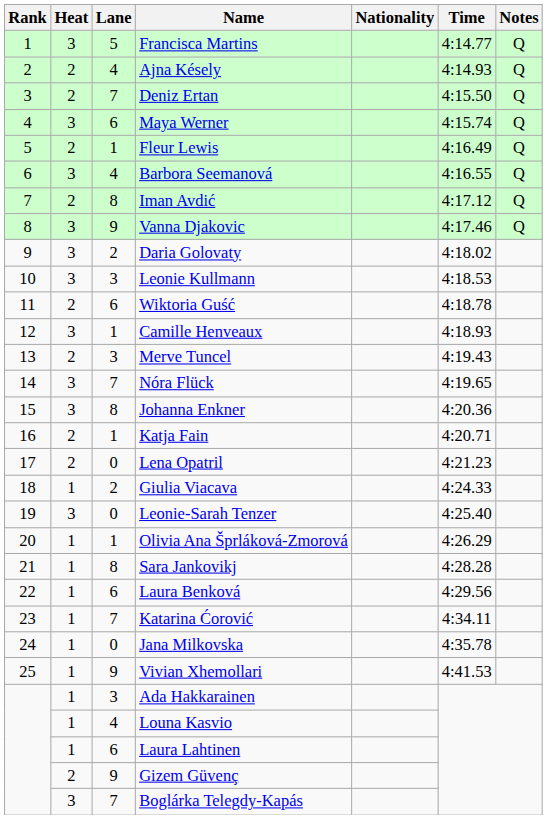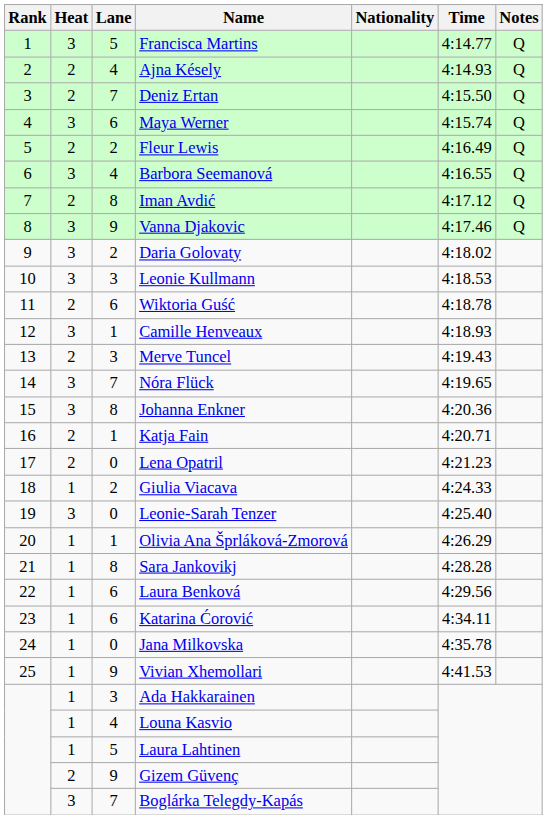Fleur Lewis | Lane: 1 -> 2
Katarina Ćorović | Lane: 7 -> 6
Laura Lahtinen | Lane: 6 -> 5
